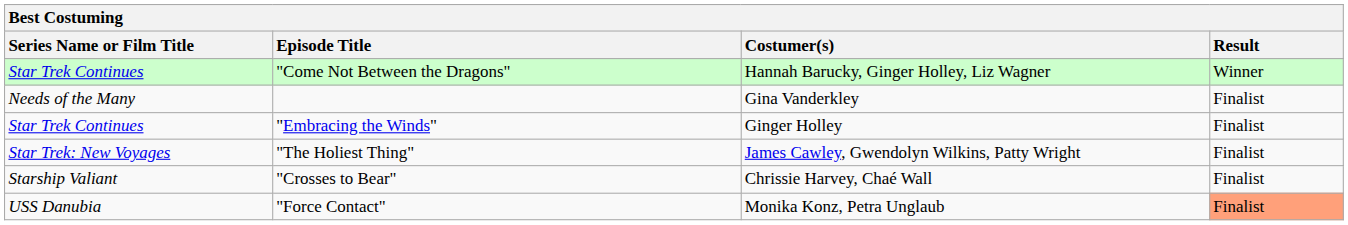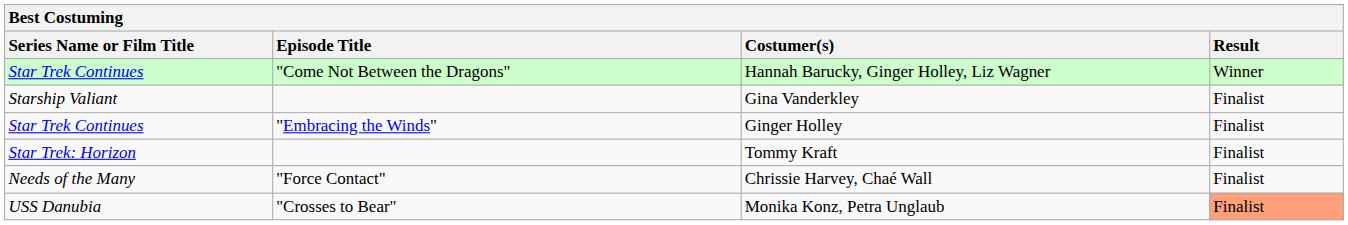Gina Vanderkley | Series Name or Film Title: Needs of the Many -> Starship Valiant
+ row: Star Trek: Horizon | Tommy Kraft | Finalist
- row: Star Trek: New Voyages | "The Holiest Thing" | James Cawley, Gwendolyn Wilkins, Patty Wright | Finalist
Chrissie Harvey, Chaé Wall | Series Name or Film Title: Starship Valiant -> Needs of the Many
Chrissie Harvey, Chaé Wall | Episode Title: "Crosses to Bear" -> "Force Contact"
Monika Konz, Petra Unglaub | Episode Title: "Force Contact" -> "Crosses to Bear"
